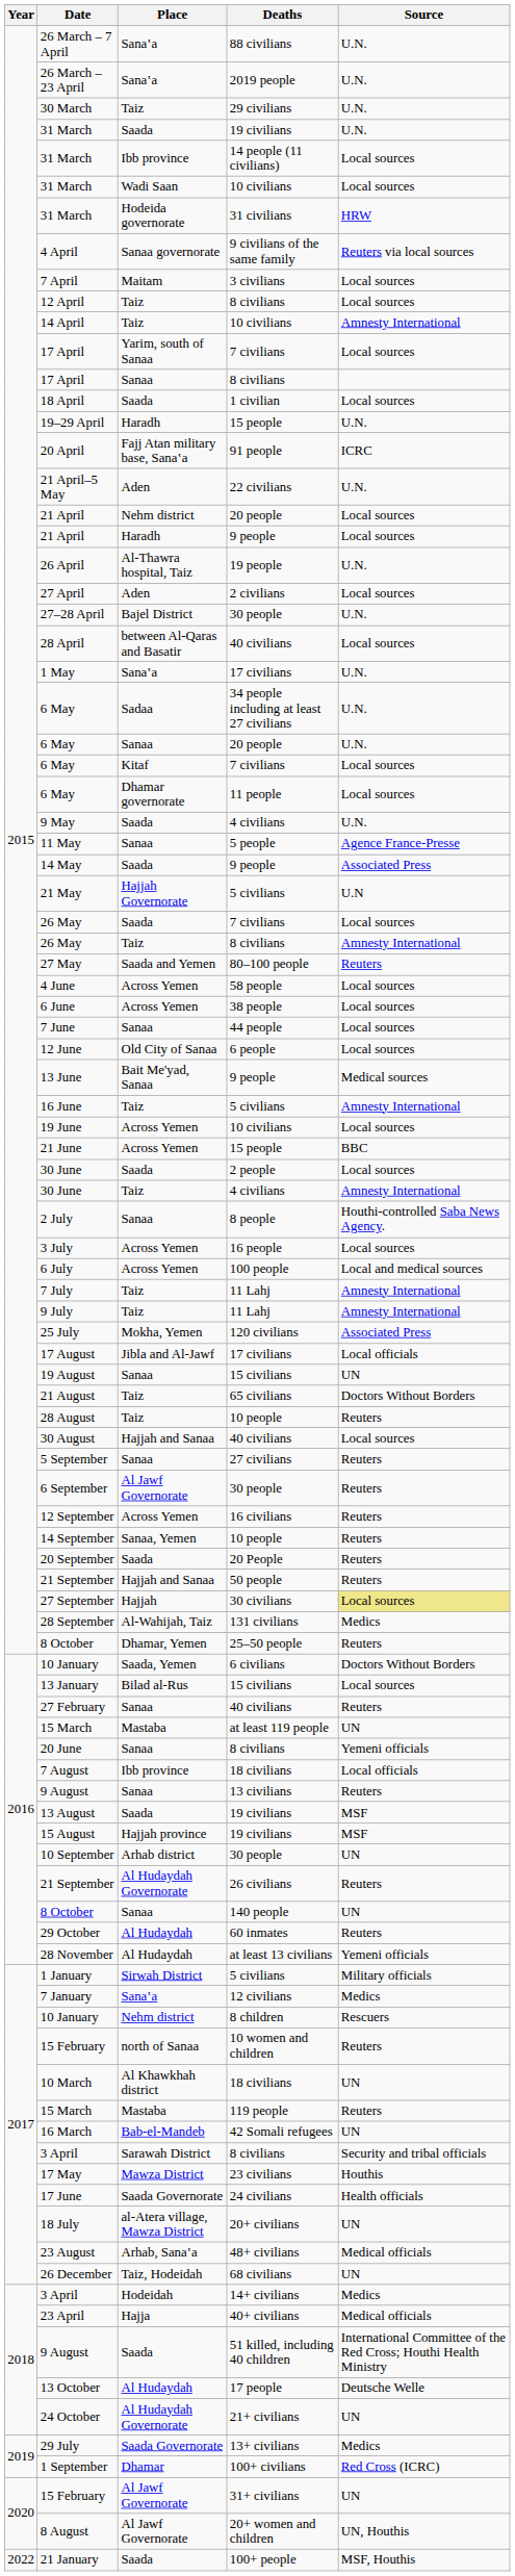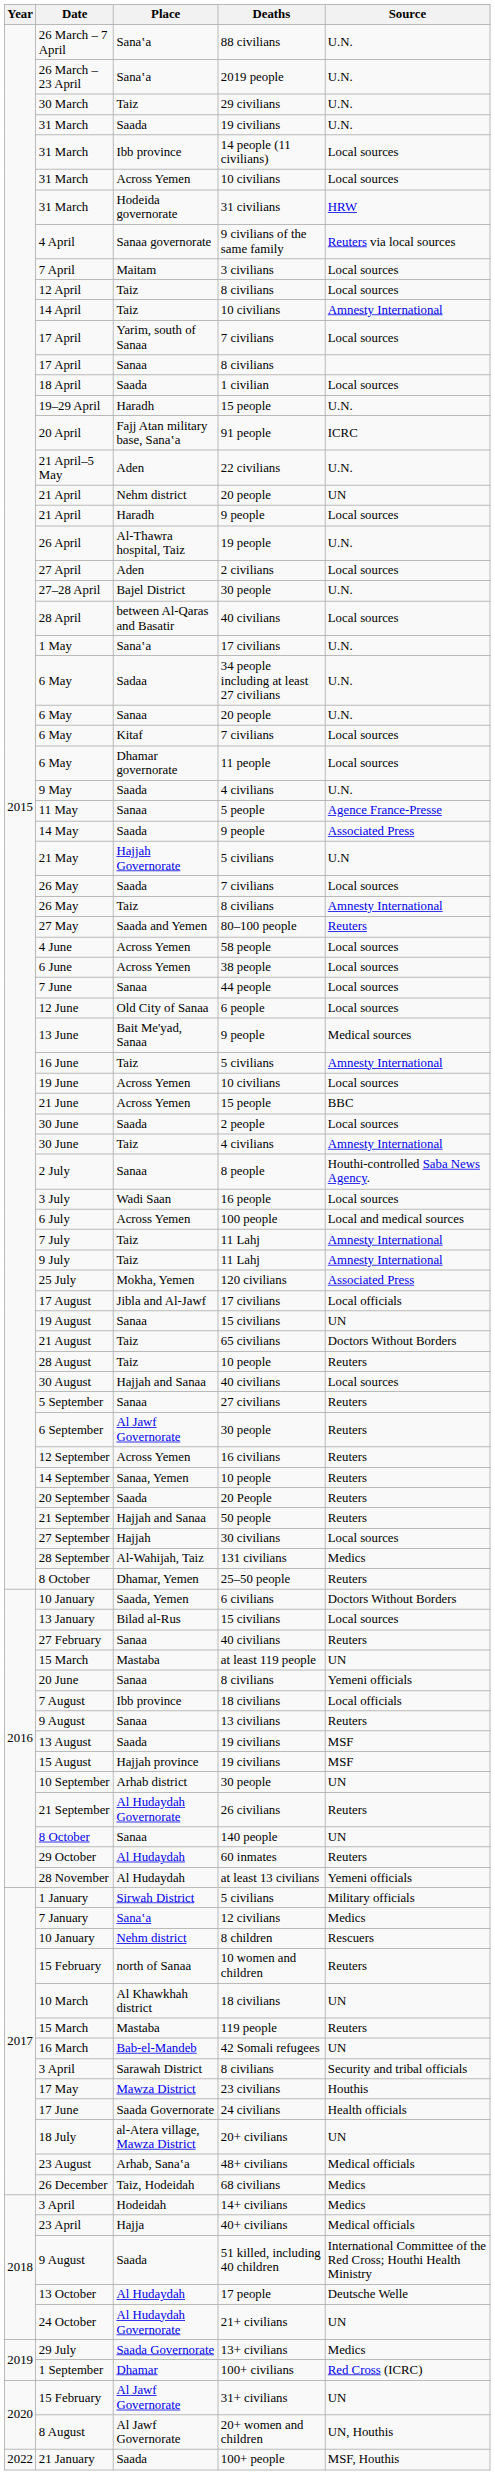31 March / 10 civilians | Place: Wadi Saan -> Across Yemen
21 April / 20 people | Source: Local sources -> UN
3 July | Place: Across Yemen -> Wadi Saan
27 September | Source: khaki background -> no background
26 December | Source: UN -> Medics
